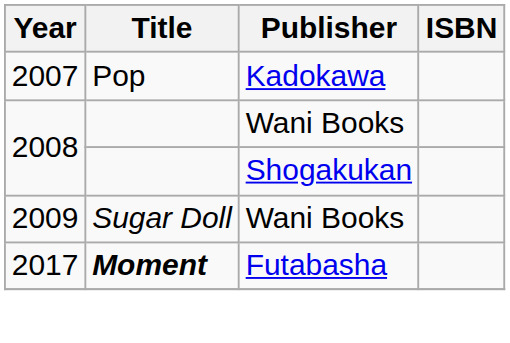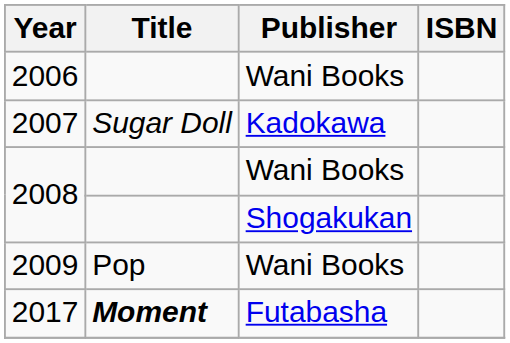+ row: 2006 | Wani Books
2007 | Title: Pop -> Sugar Doll
2009 | Title: Sugar Doll -> Pop
